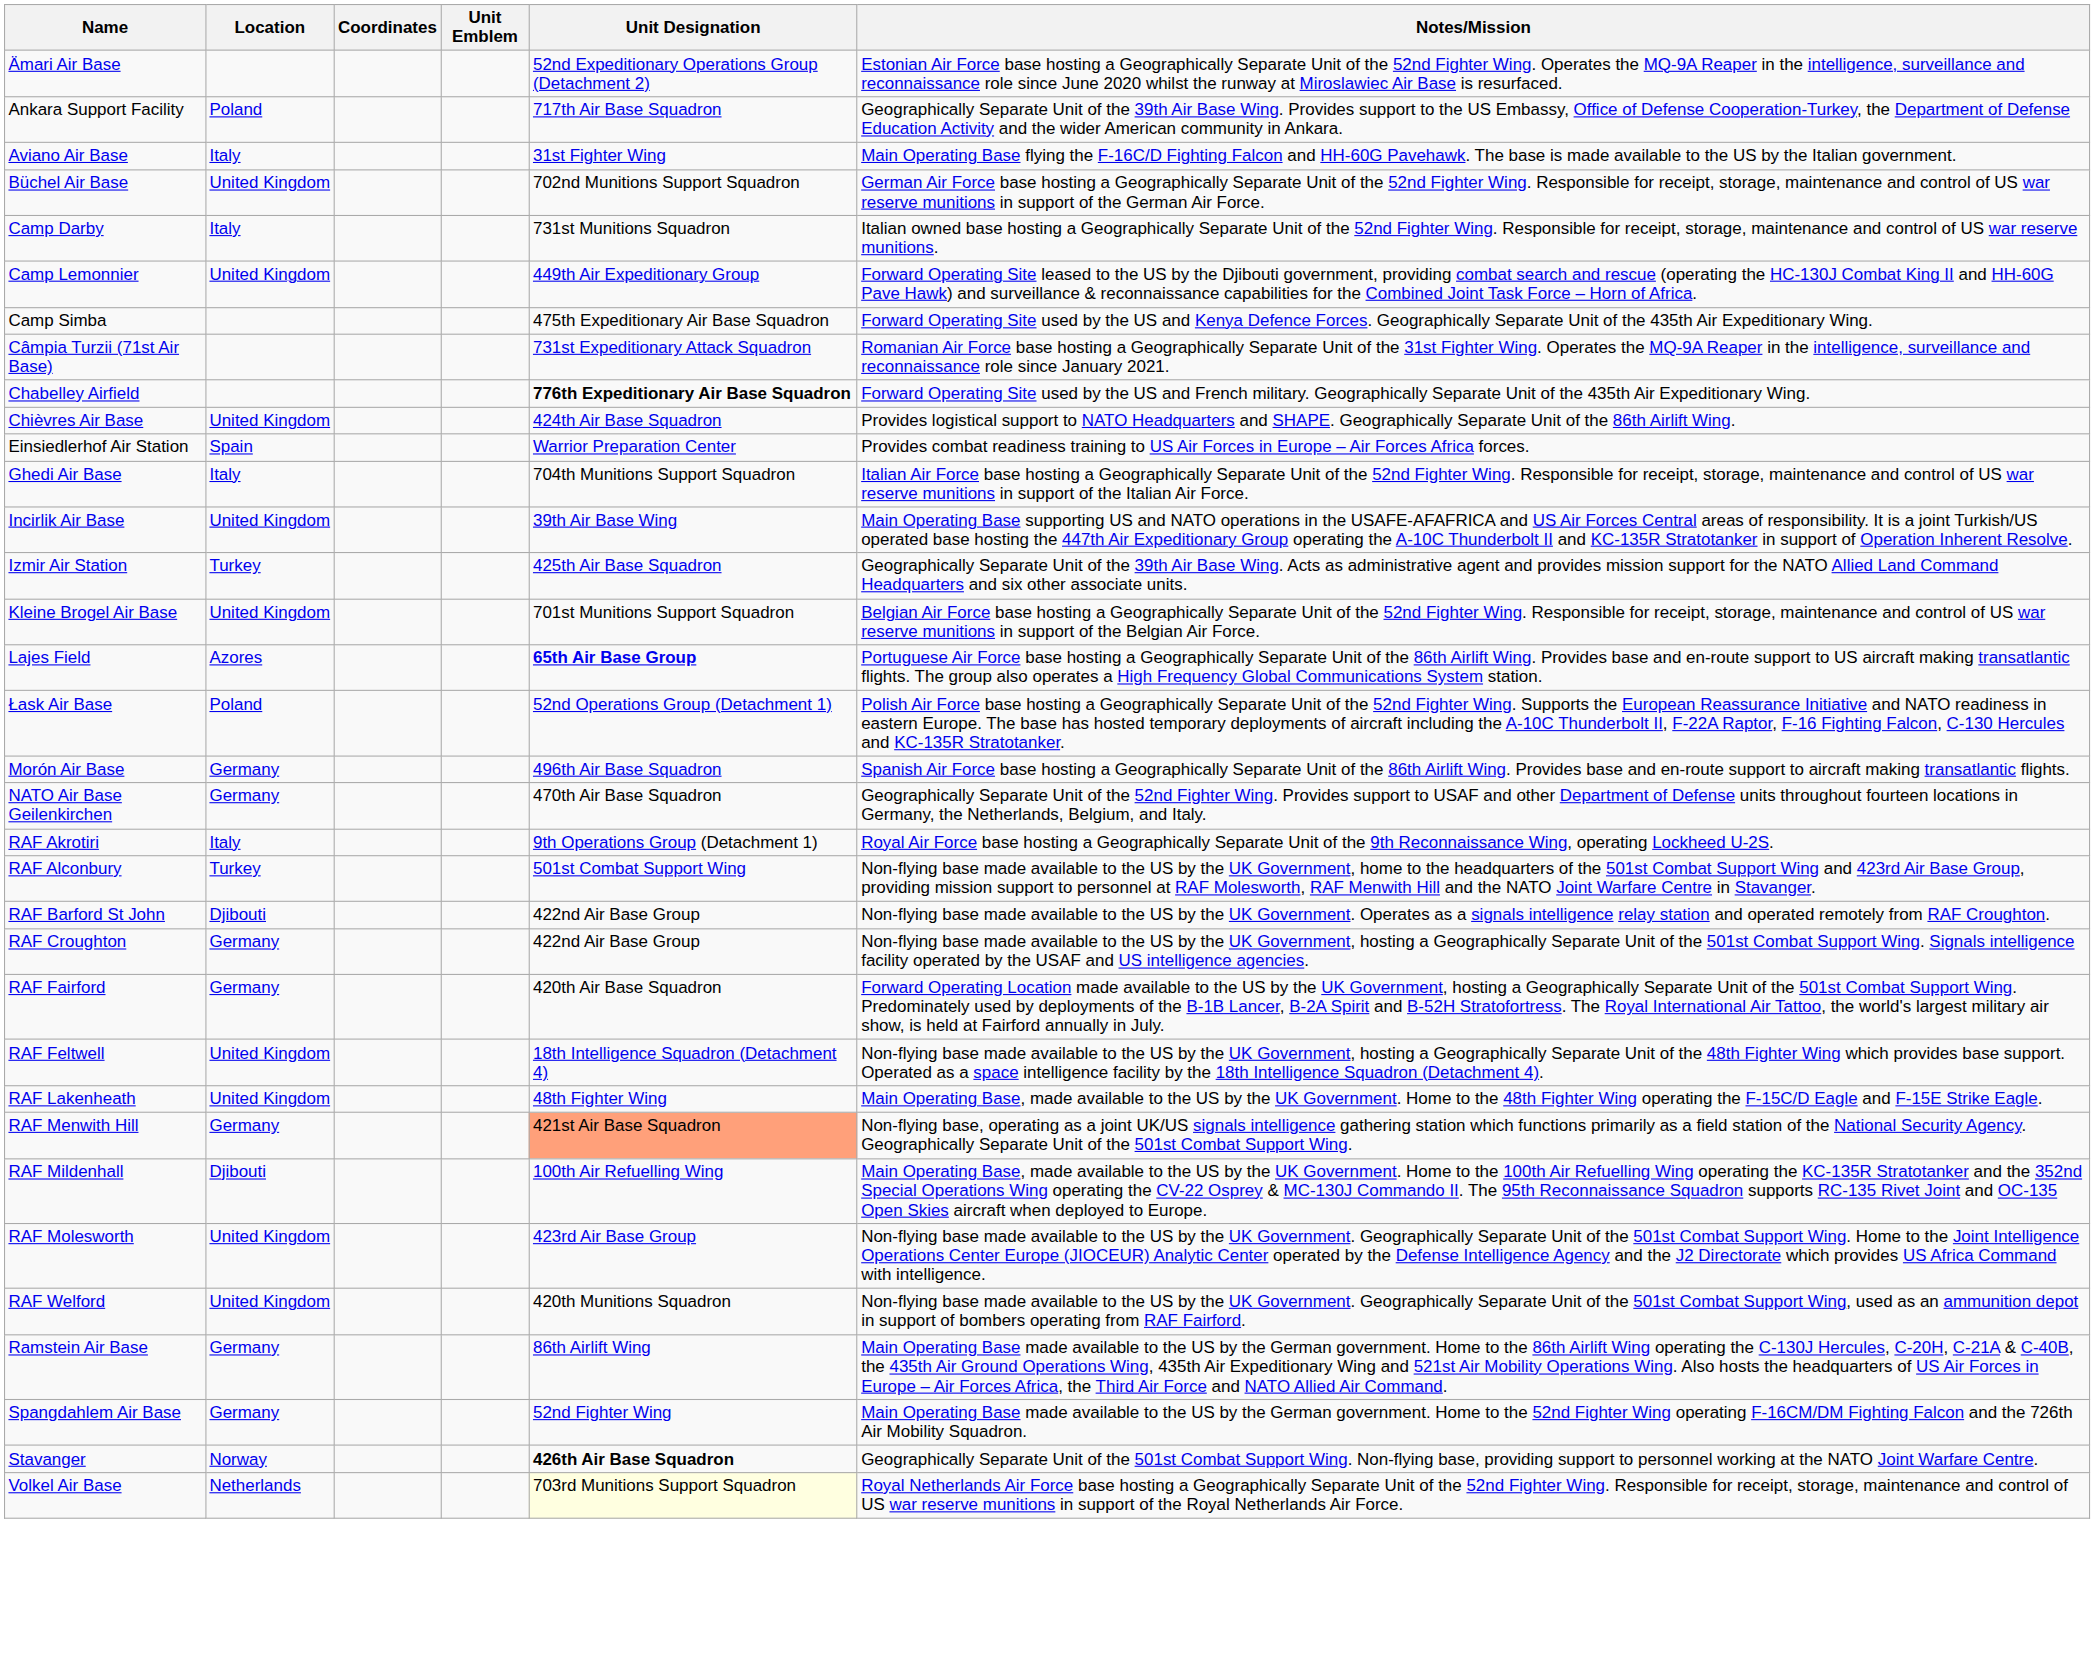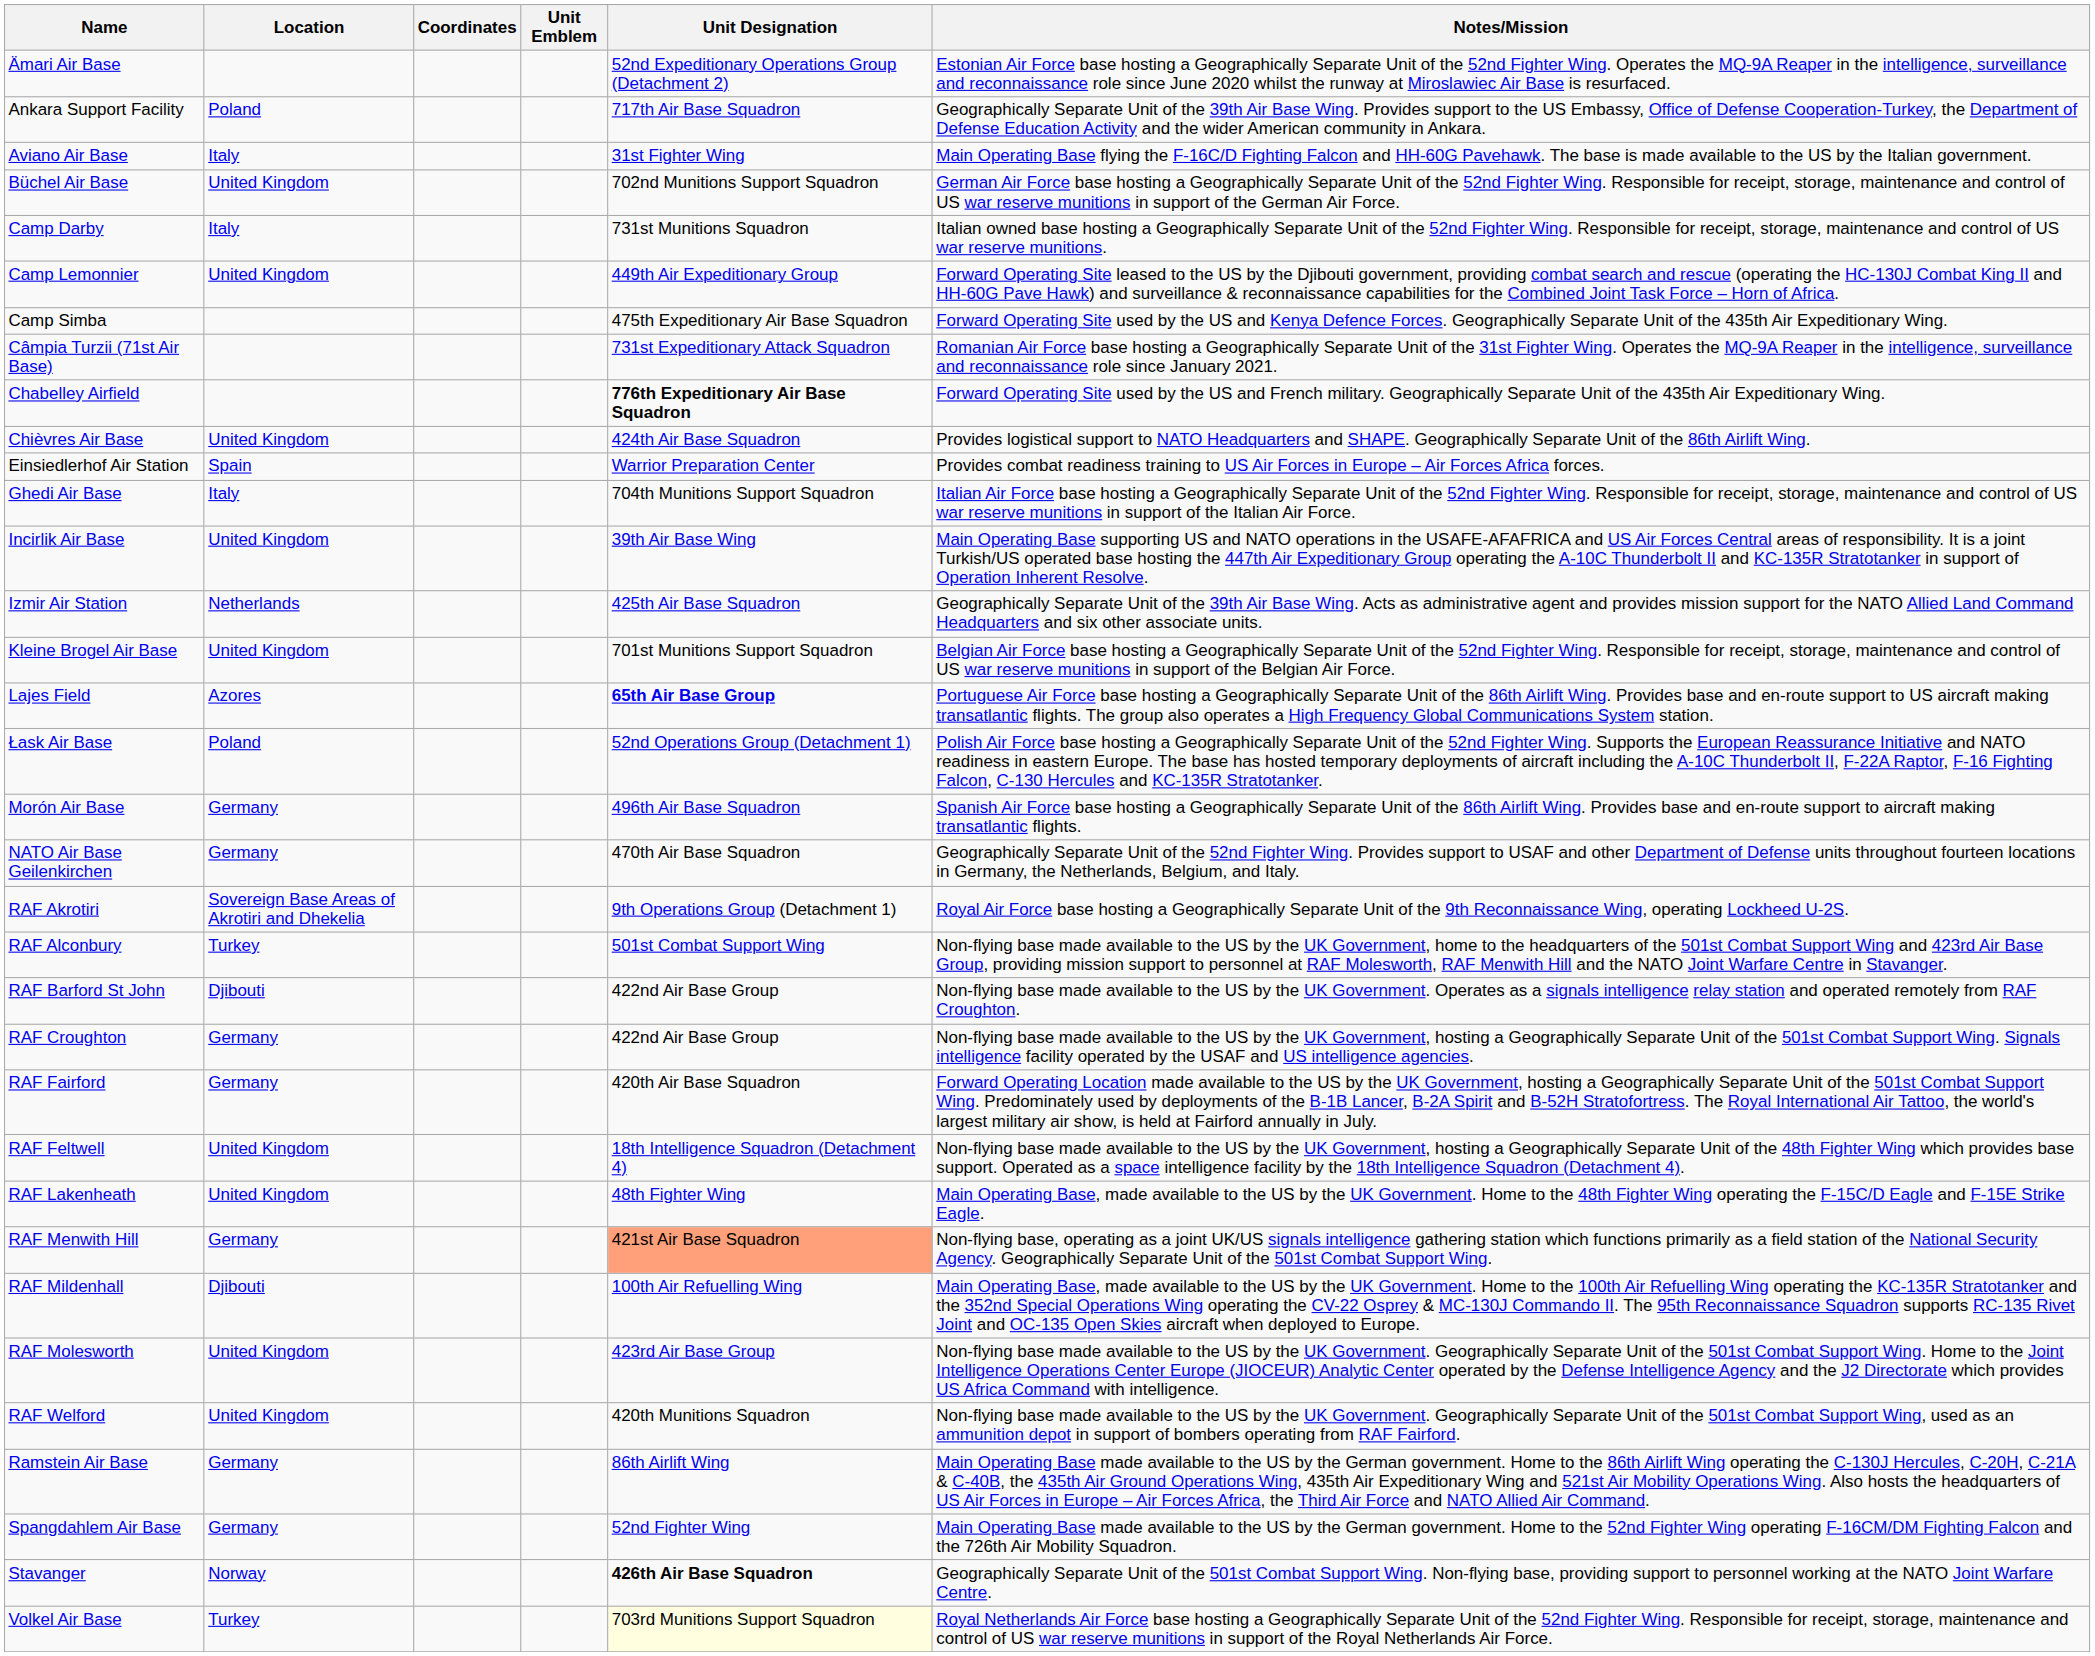Izmir Air Station | Location: Turkey -> Netherlands
RAF Akrotiri | Location: Italy -> Sovereign Base Areas of Akrotiri and Dhekelia
Volkel Air Base | Location: Netherlands -> Turkey
